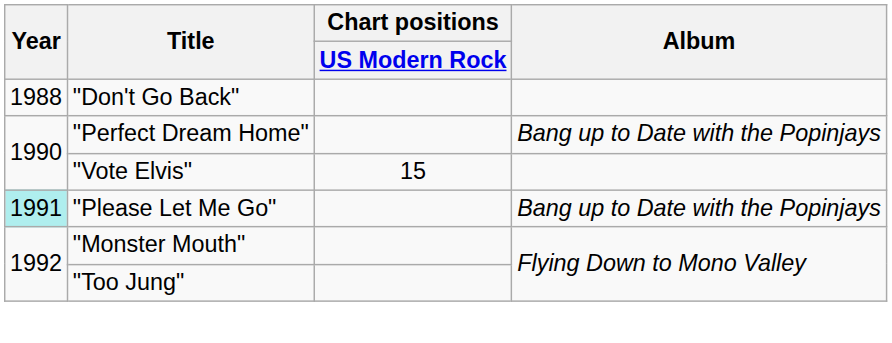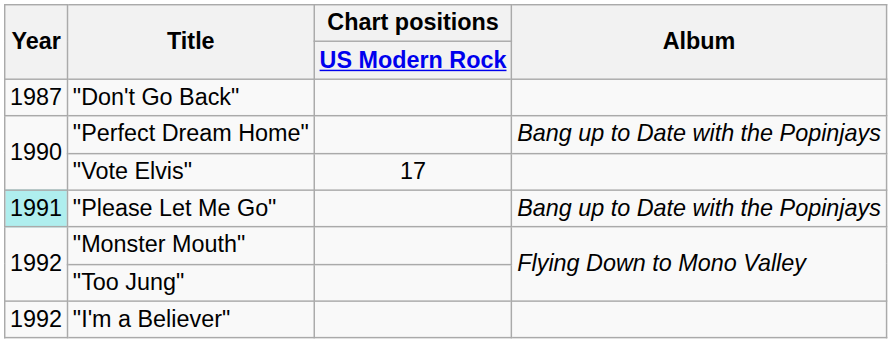"Don't Go Back" | Year: 1988 -> 1987
"Vote Elvis" | Chart positions / US Modern Rock: 15 -> 17
+ row: 1992 | "I'm a Believer"
